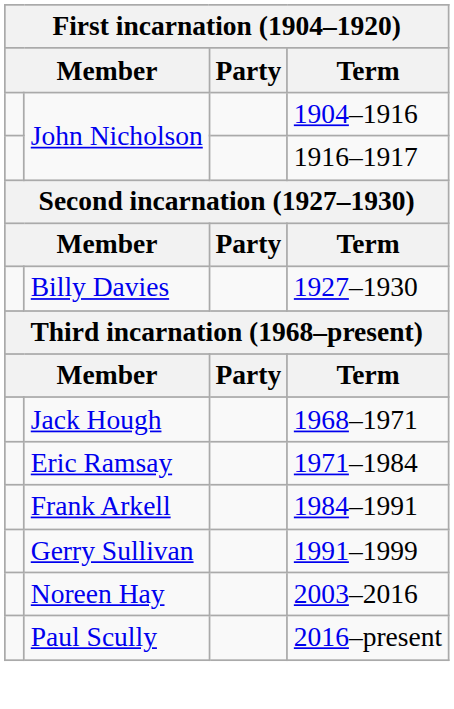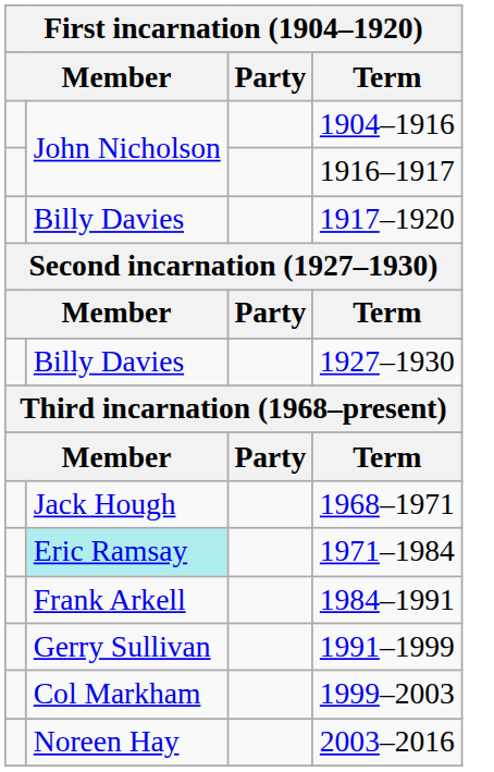+ row: Billy Davies | 1917–1920
1971–1984 | column 2: no background -> paleturquoise background
+ row: Col Markham | 1999–2003
- row: Paul Scully | 2016–present
